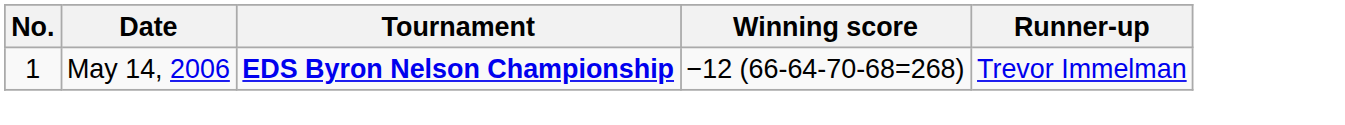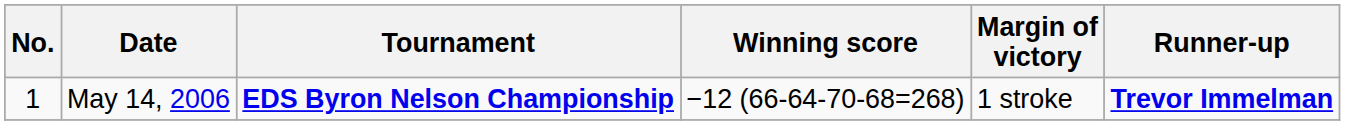+ column: Margin of victory | 1 stroke
May 14, 2006 | Runner-up: normal -> bold
